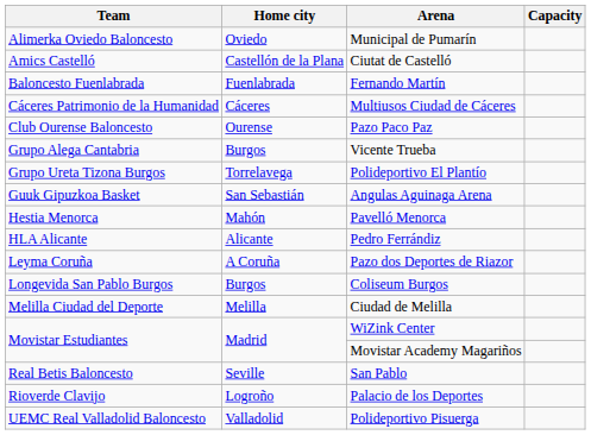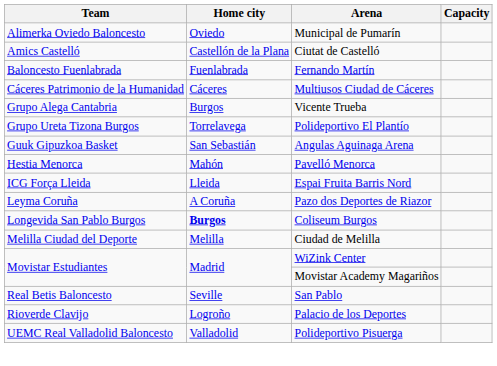- row: Club Ourense Baloncesto | Ourense | Pazo Paco Paz
- row: HLA Alicante | Alicante | Pedro Ferrándiz
+ row: ICG Força Lleida | Lleida | Espai Fruita Barris Nord
Coliseum Burgos | Home city: normal -> bold
